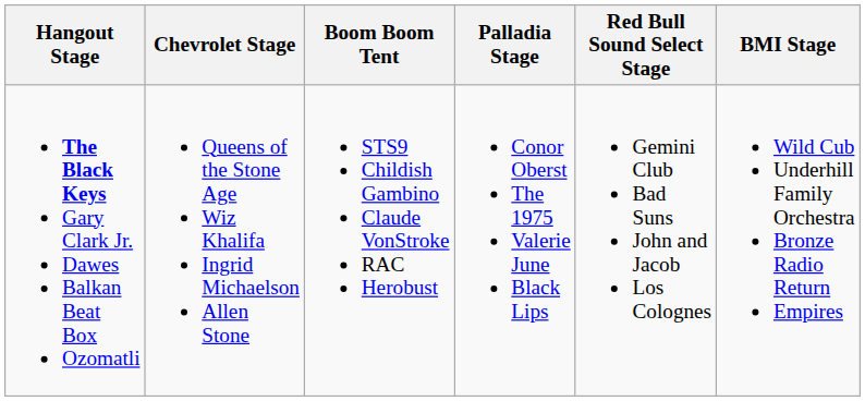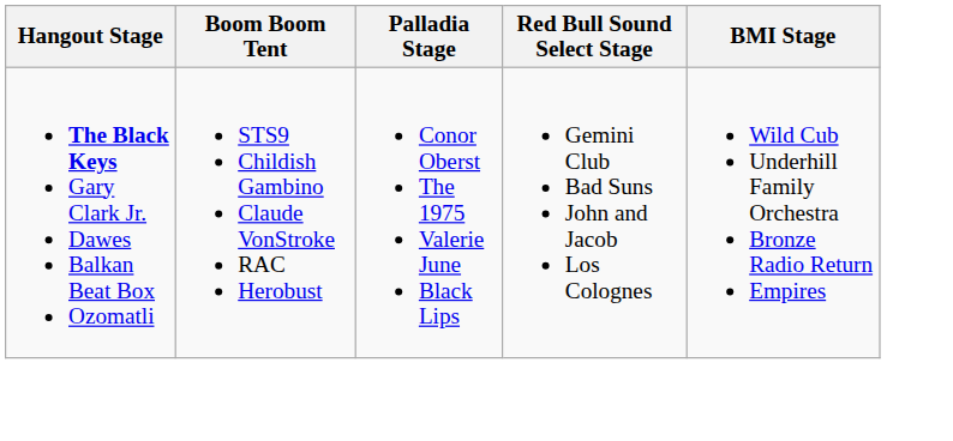- column: Chevrolet Stage | Queens of the Stone Age Wiz Khalifa Ingrid Michaelson Allen Stone
